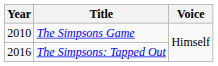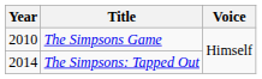The Simpsons: Tapped Out | Year: 2016 -> 2014
